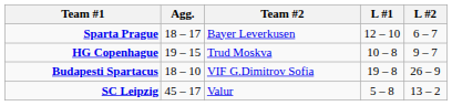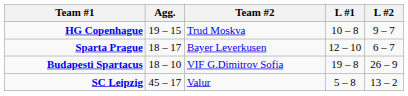rows swapped: HG Copenhague <-> Sparta Prague
